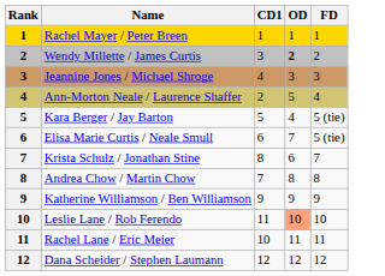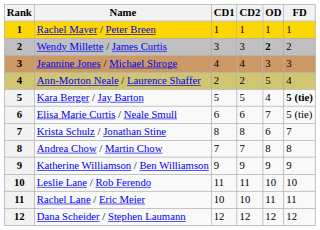+ column: CD2 | 1 | 3 | 4 | 2 | 5 | 6 | 8 | 7 | 9 | 11 | 10 | 12
Kara Berger / Jay Barton | FD: normal -> bold
Leslie Lane / Rob Ferendo | OD: lightsalmon background -> no background
